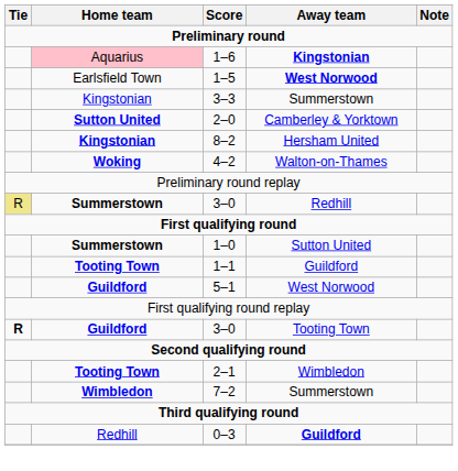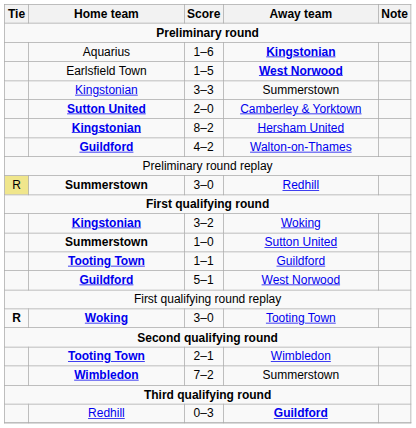1–6 | Home team: pink background -> no background
4–2 | Home team: Woking -> Guildford
+ row: Kingstonian | 3–2 | Woking
3–0 / Tooting Town | Home team: Guildford -> Woking
